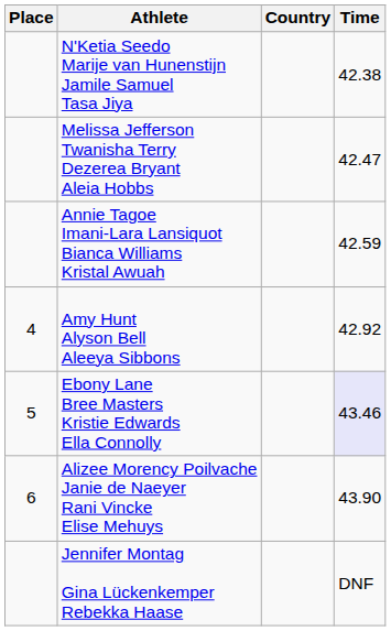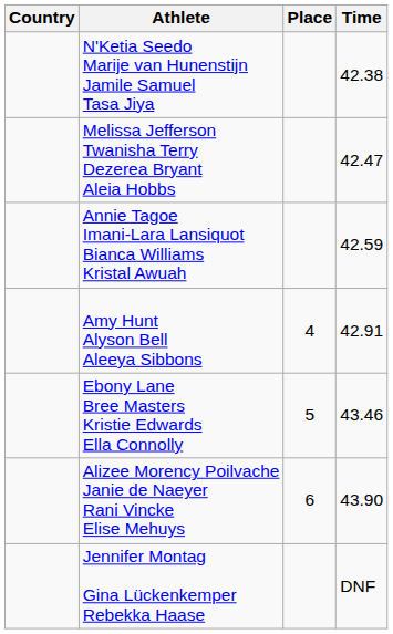columns swapped: Place <-> Country
Amy Hunt Alyson Bell Aleeya Sibbons | Time: 42.92 -> 42.91
Ebony Lane Bree Masters Kristie Edwards Ella Connolly | Time: lavender background -> no background
